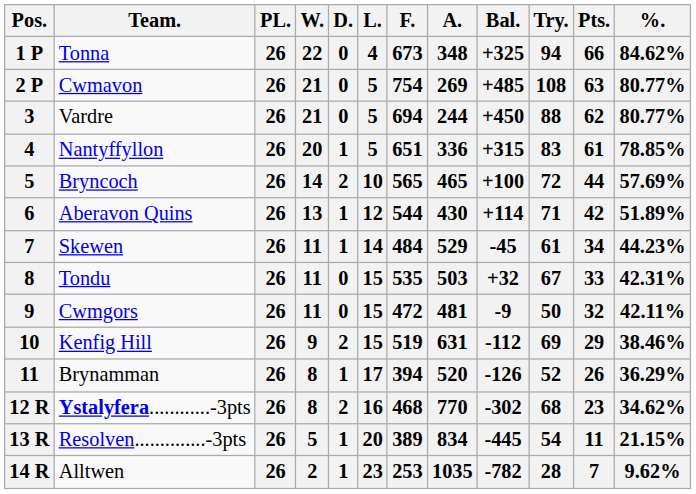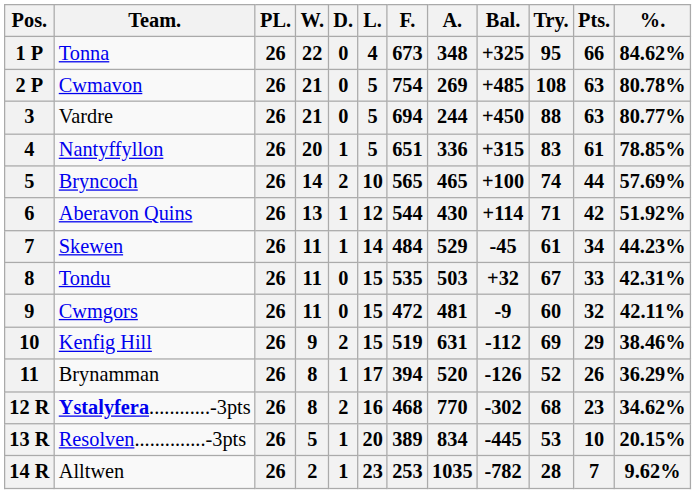Tonna | Try.: 94 -> 95
Cwmavon | %.: 80.77% -> 80.78%
Vardre | Pts.: 62 -> 63
Bryncoch | Try.: 72 -> 74
Aberavon Quins | %.: 51.89% -> 51.92%
Cwmgors | Try.: 50 -> 60
Resolven..............-3pts | Try.: 54 -> 53
Resolven..............-3pts | Pts.: 11 -> 10
Resolven..............-3pts | %.: 21.15% -> 20.15%
